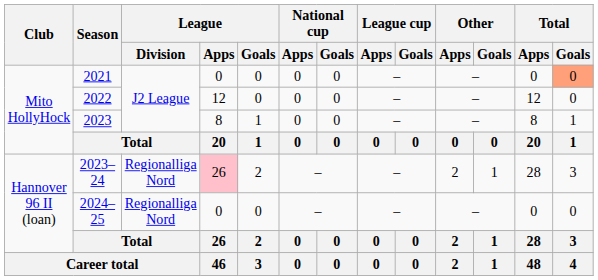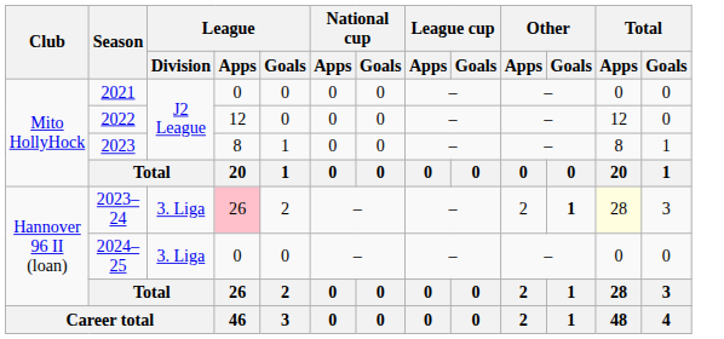2021 | Total / Goals: lightsalmon background -> no background
2023–24 | League / Division: Regionalliga Nord -> 3. Liga
2023–24 | Other / Goals: normal -> bold
2023–24 | Total / Apps: no background -> lightyellow background
2024–25 | League / Division: Regionalliga Nord -> 3. Liga
